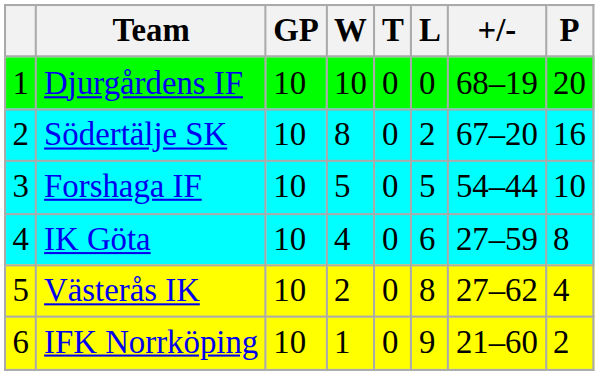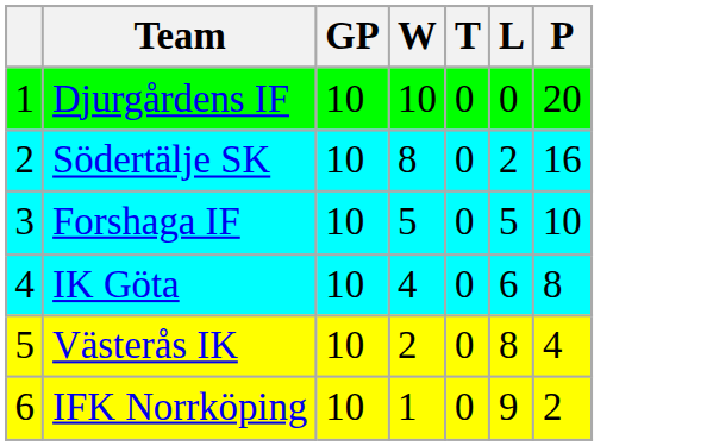- column: +/- | 68–19 | 67–20 | 54–44 | 27–59 | 27–62 | 21–60
